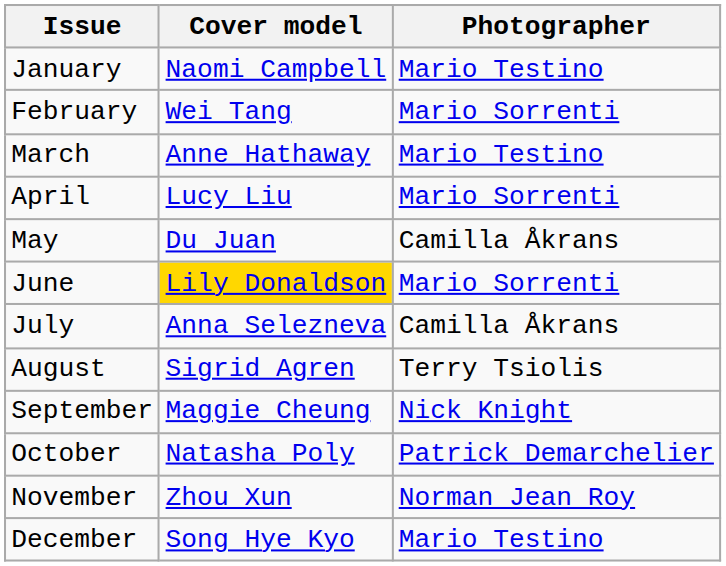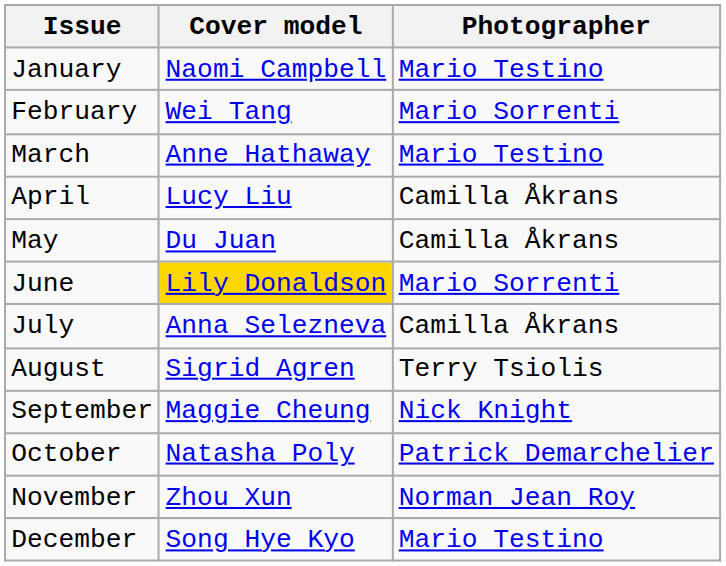April | Photographer: Mario Sorrenti -> Camilla Åkrans
